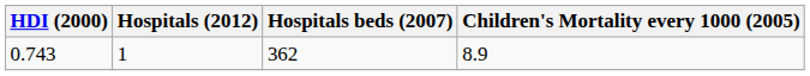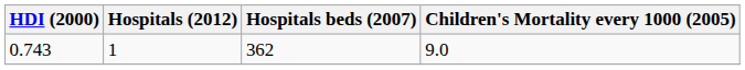0.743 | Children's Mortality every 1000 (2005): 8.9 -> 9.0
